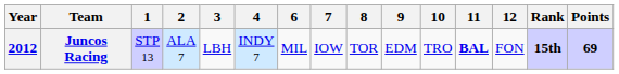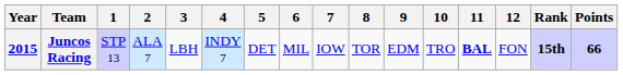+ column: 5 | DET
Juncos Racing | Year: 2012 -> 2015
Juncos Racing | Points: 69 -> 66
